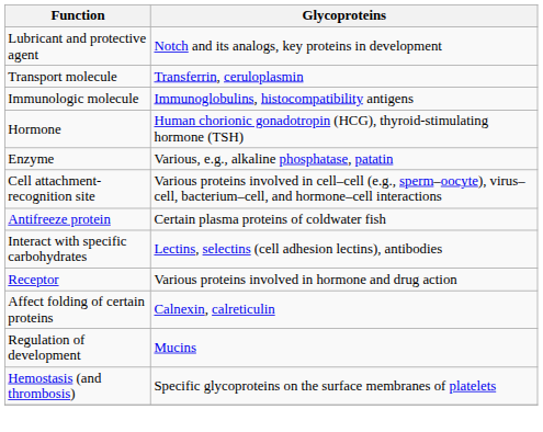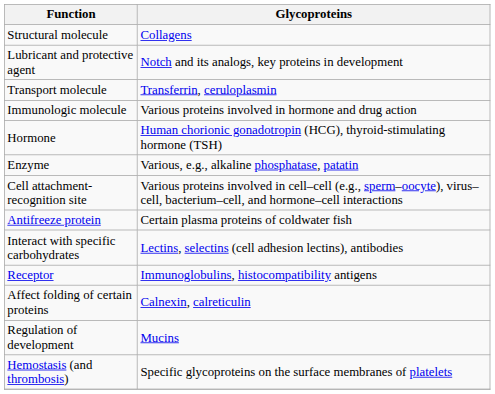+ row: Structural molecule | Collagens
Immunologic molecule | Glycoproteins: Immunoglobulins, histocompatibility antigens -> Various proteins involved in hormone and drug action
Receptor | Glycoproteins: Various proteins involved in hormone and drug action -> Immunoglobulins, histocompatibility antigens
